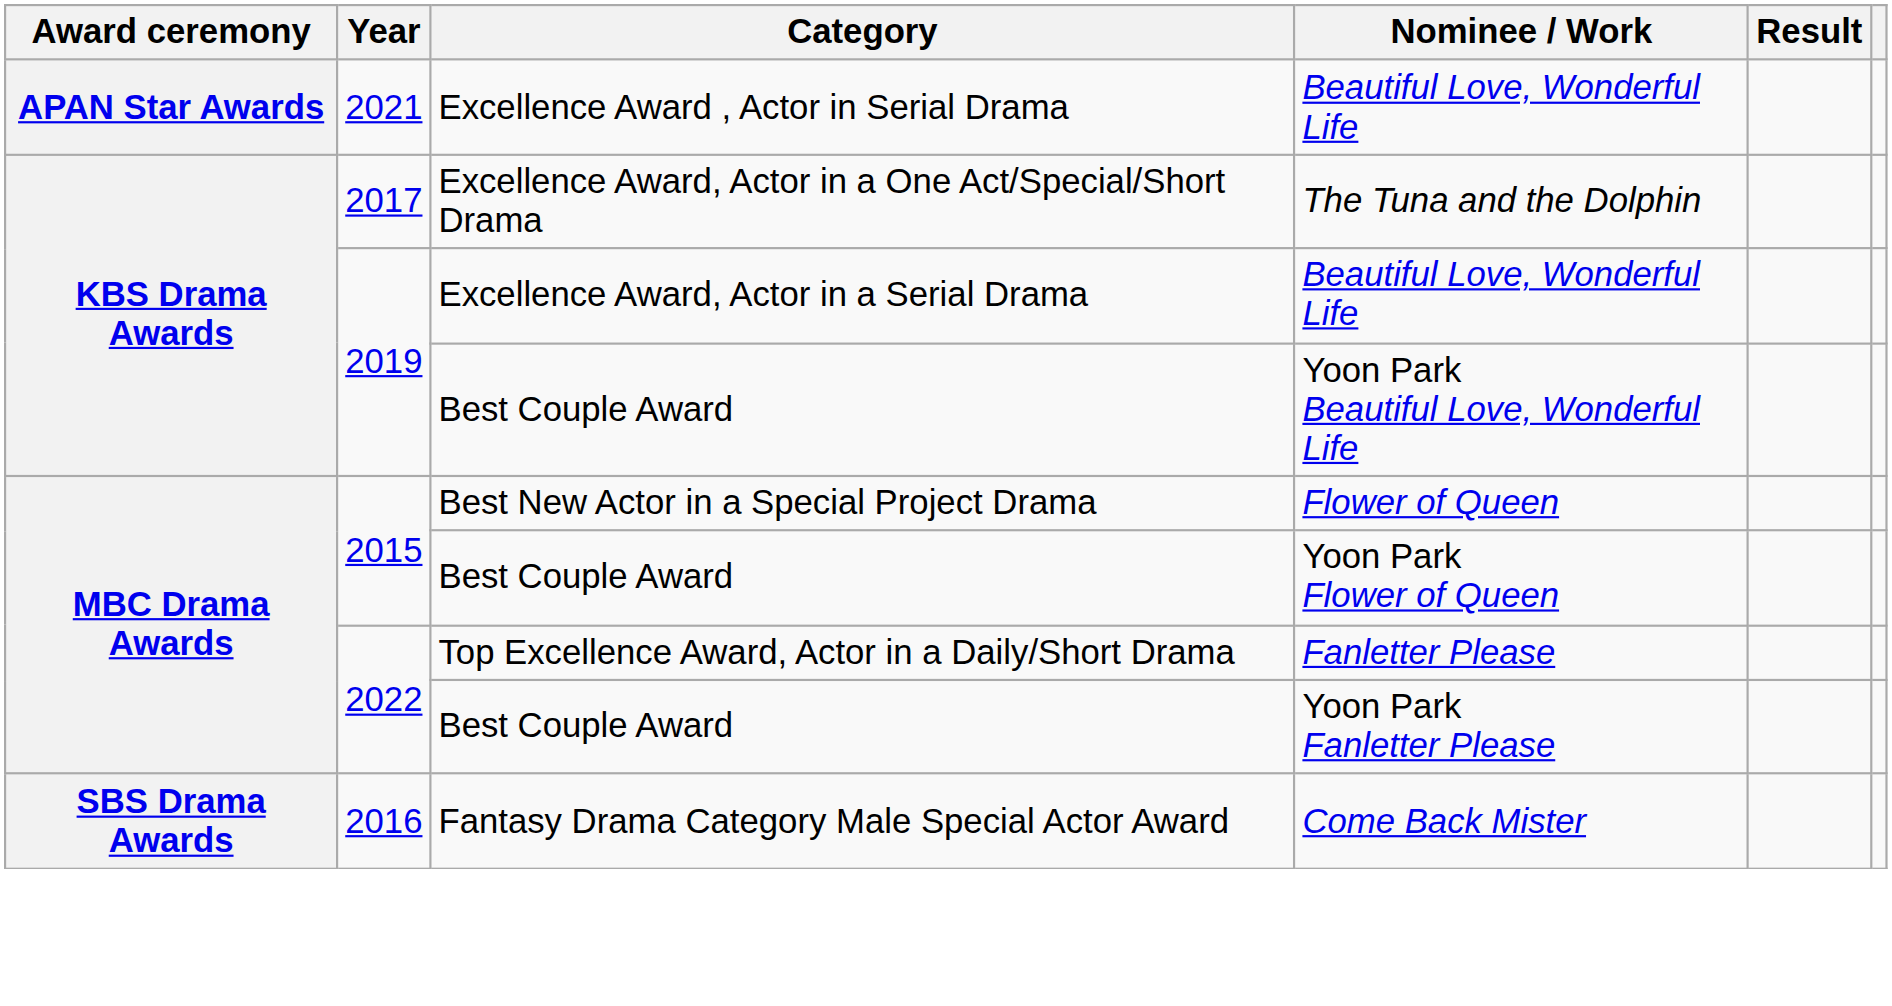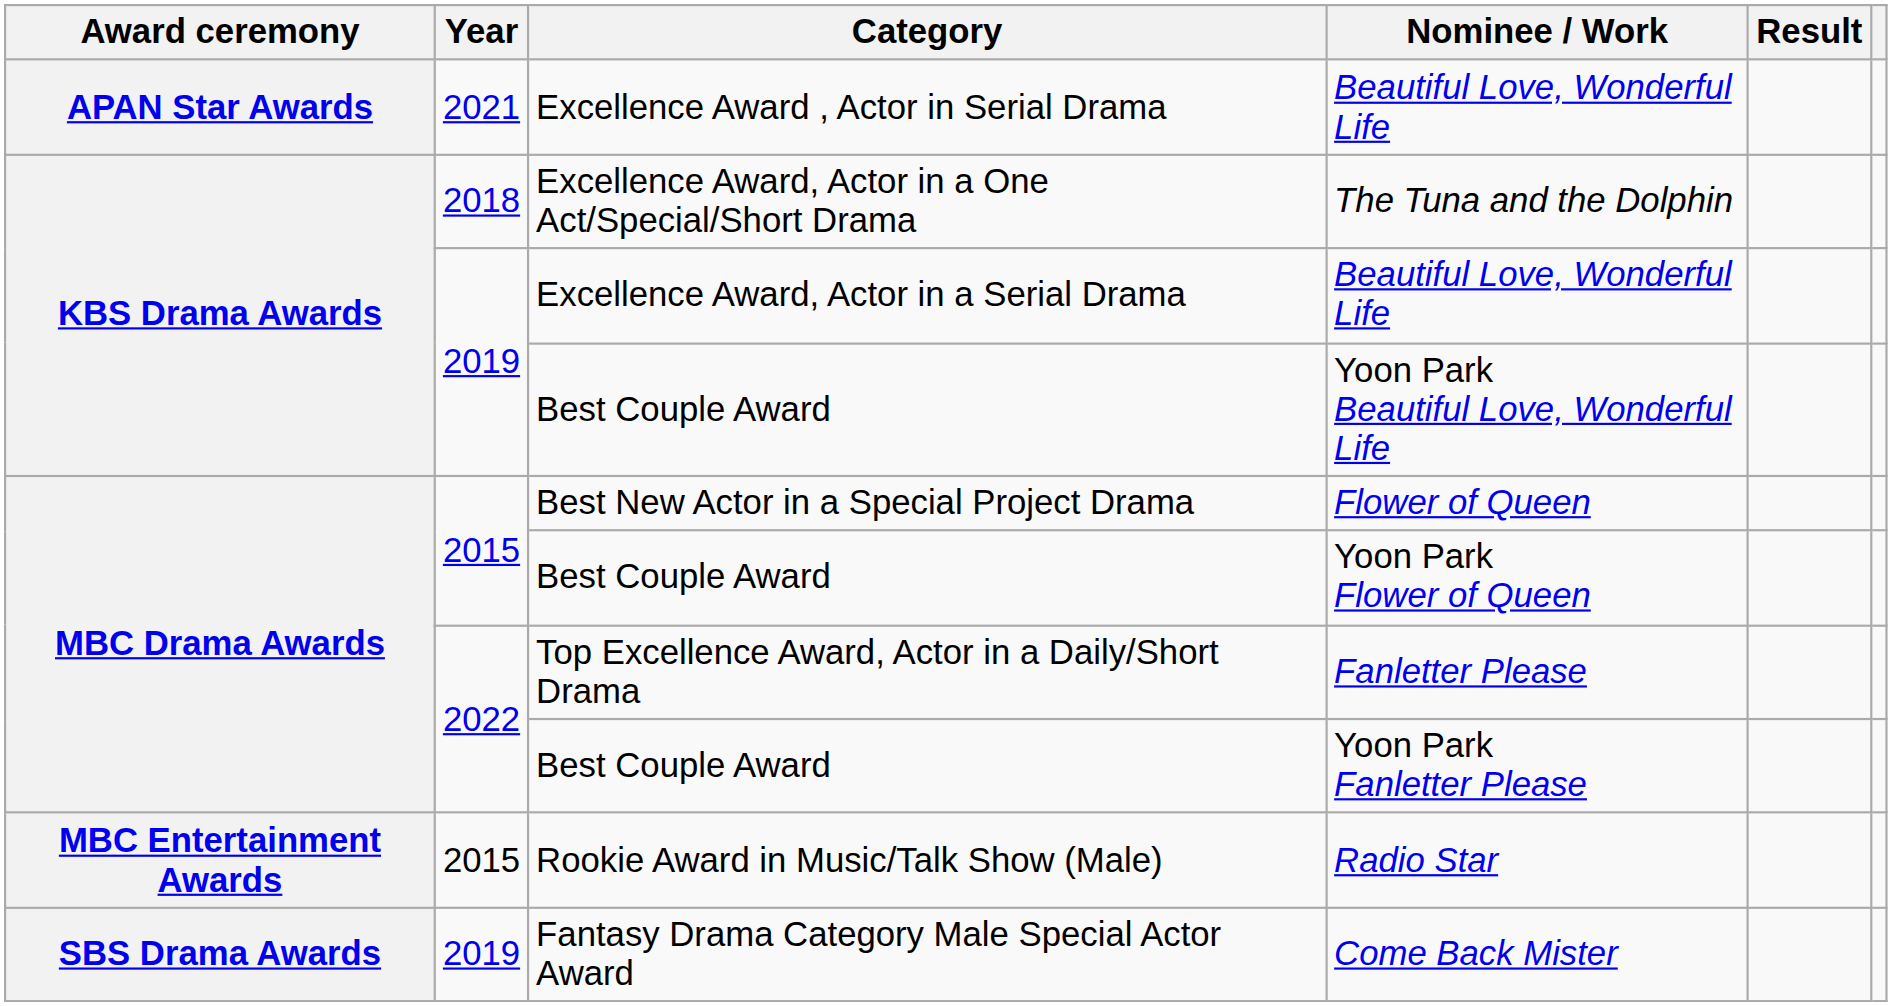The Tuna and the Dolphin | Year: 2017 -> 2018
+ row: MBC Entertainment Awards | 2015 | Rookie Award in Music/Talk Show (Male) | Radio Star
Come Back Mister | Year: 2016 -> 2019
